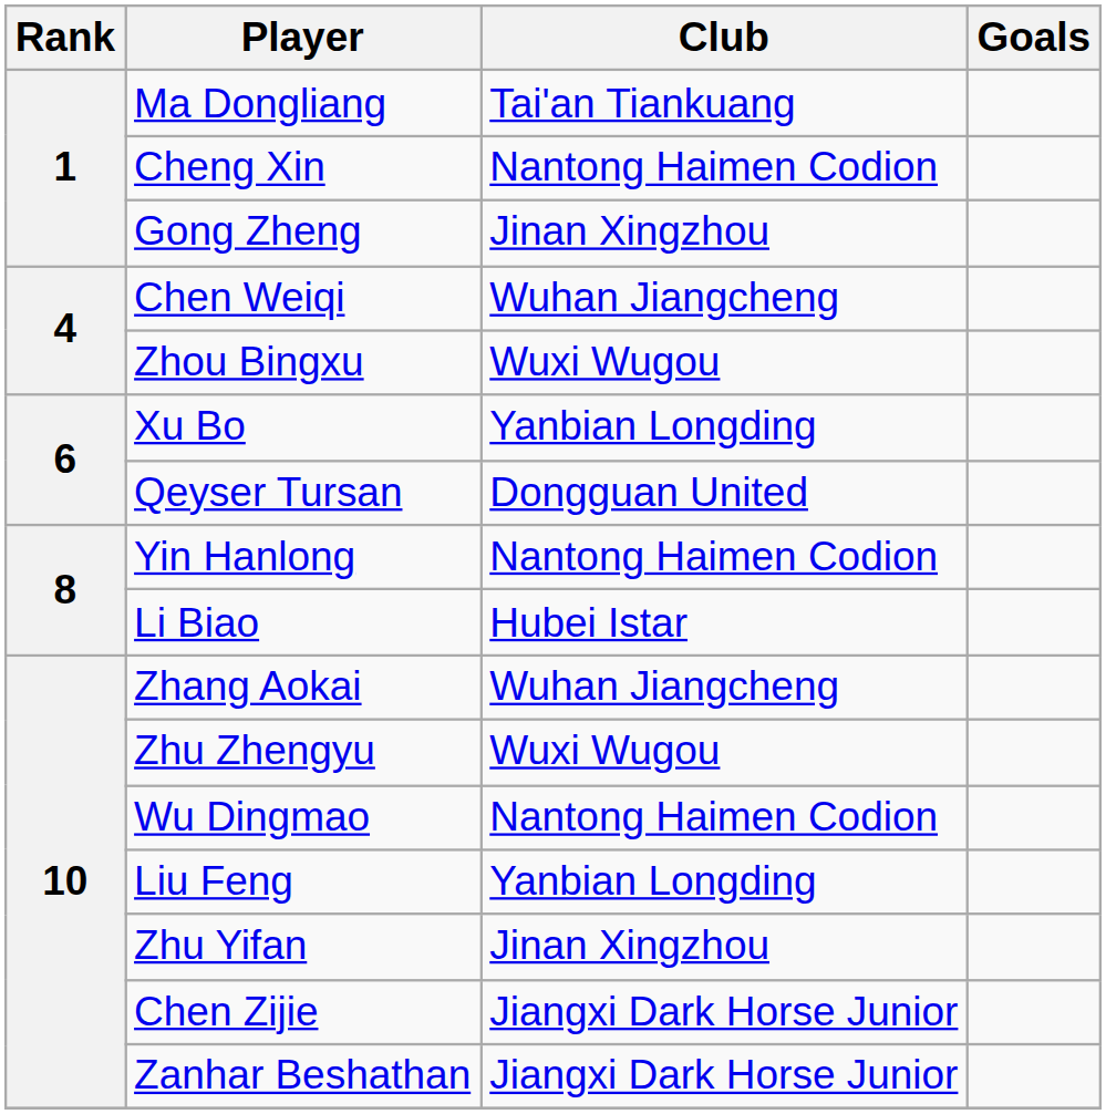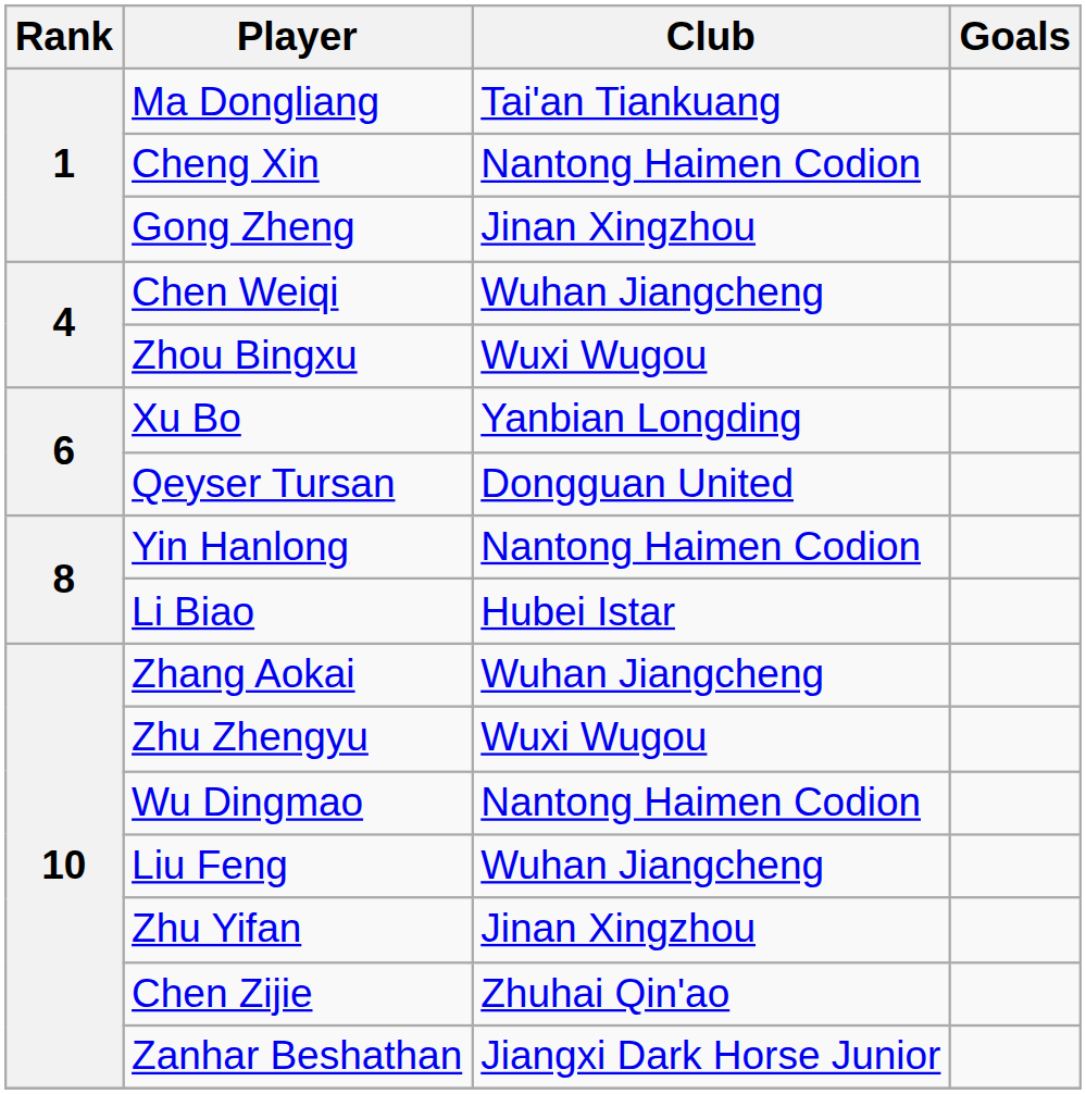Liu Feng | Club: Yanbian Longding -> Wuhan Jiangcheng
Chen Zijie | Club: Jiangxi Dark Horse Junior -> Zhuhai Qin'ao
